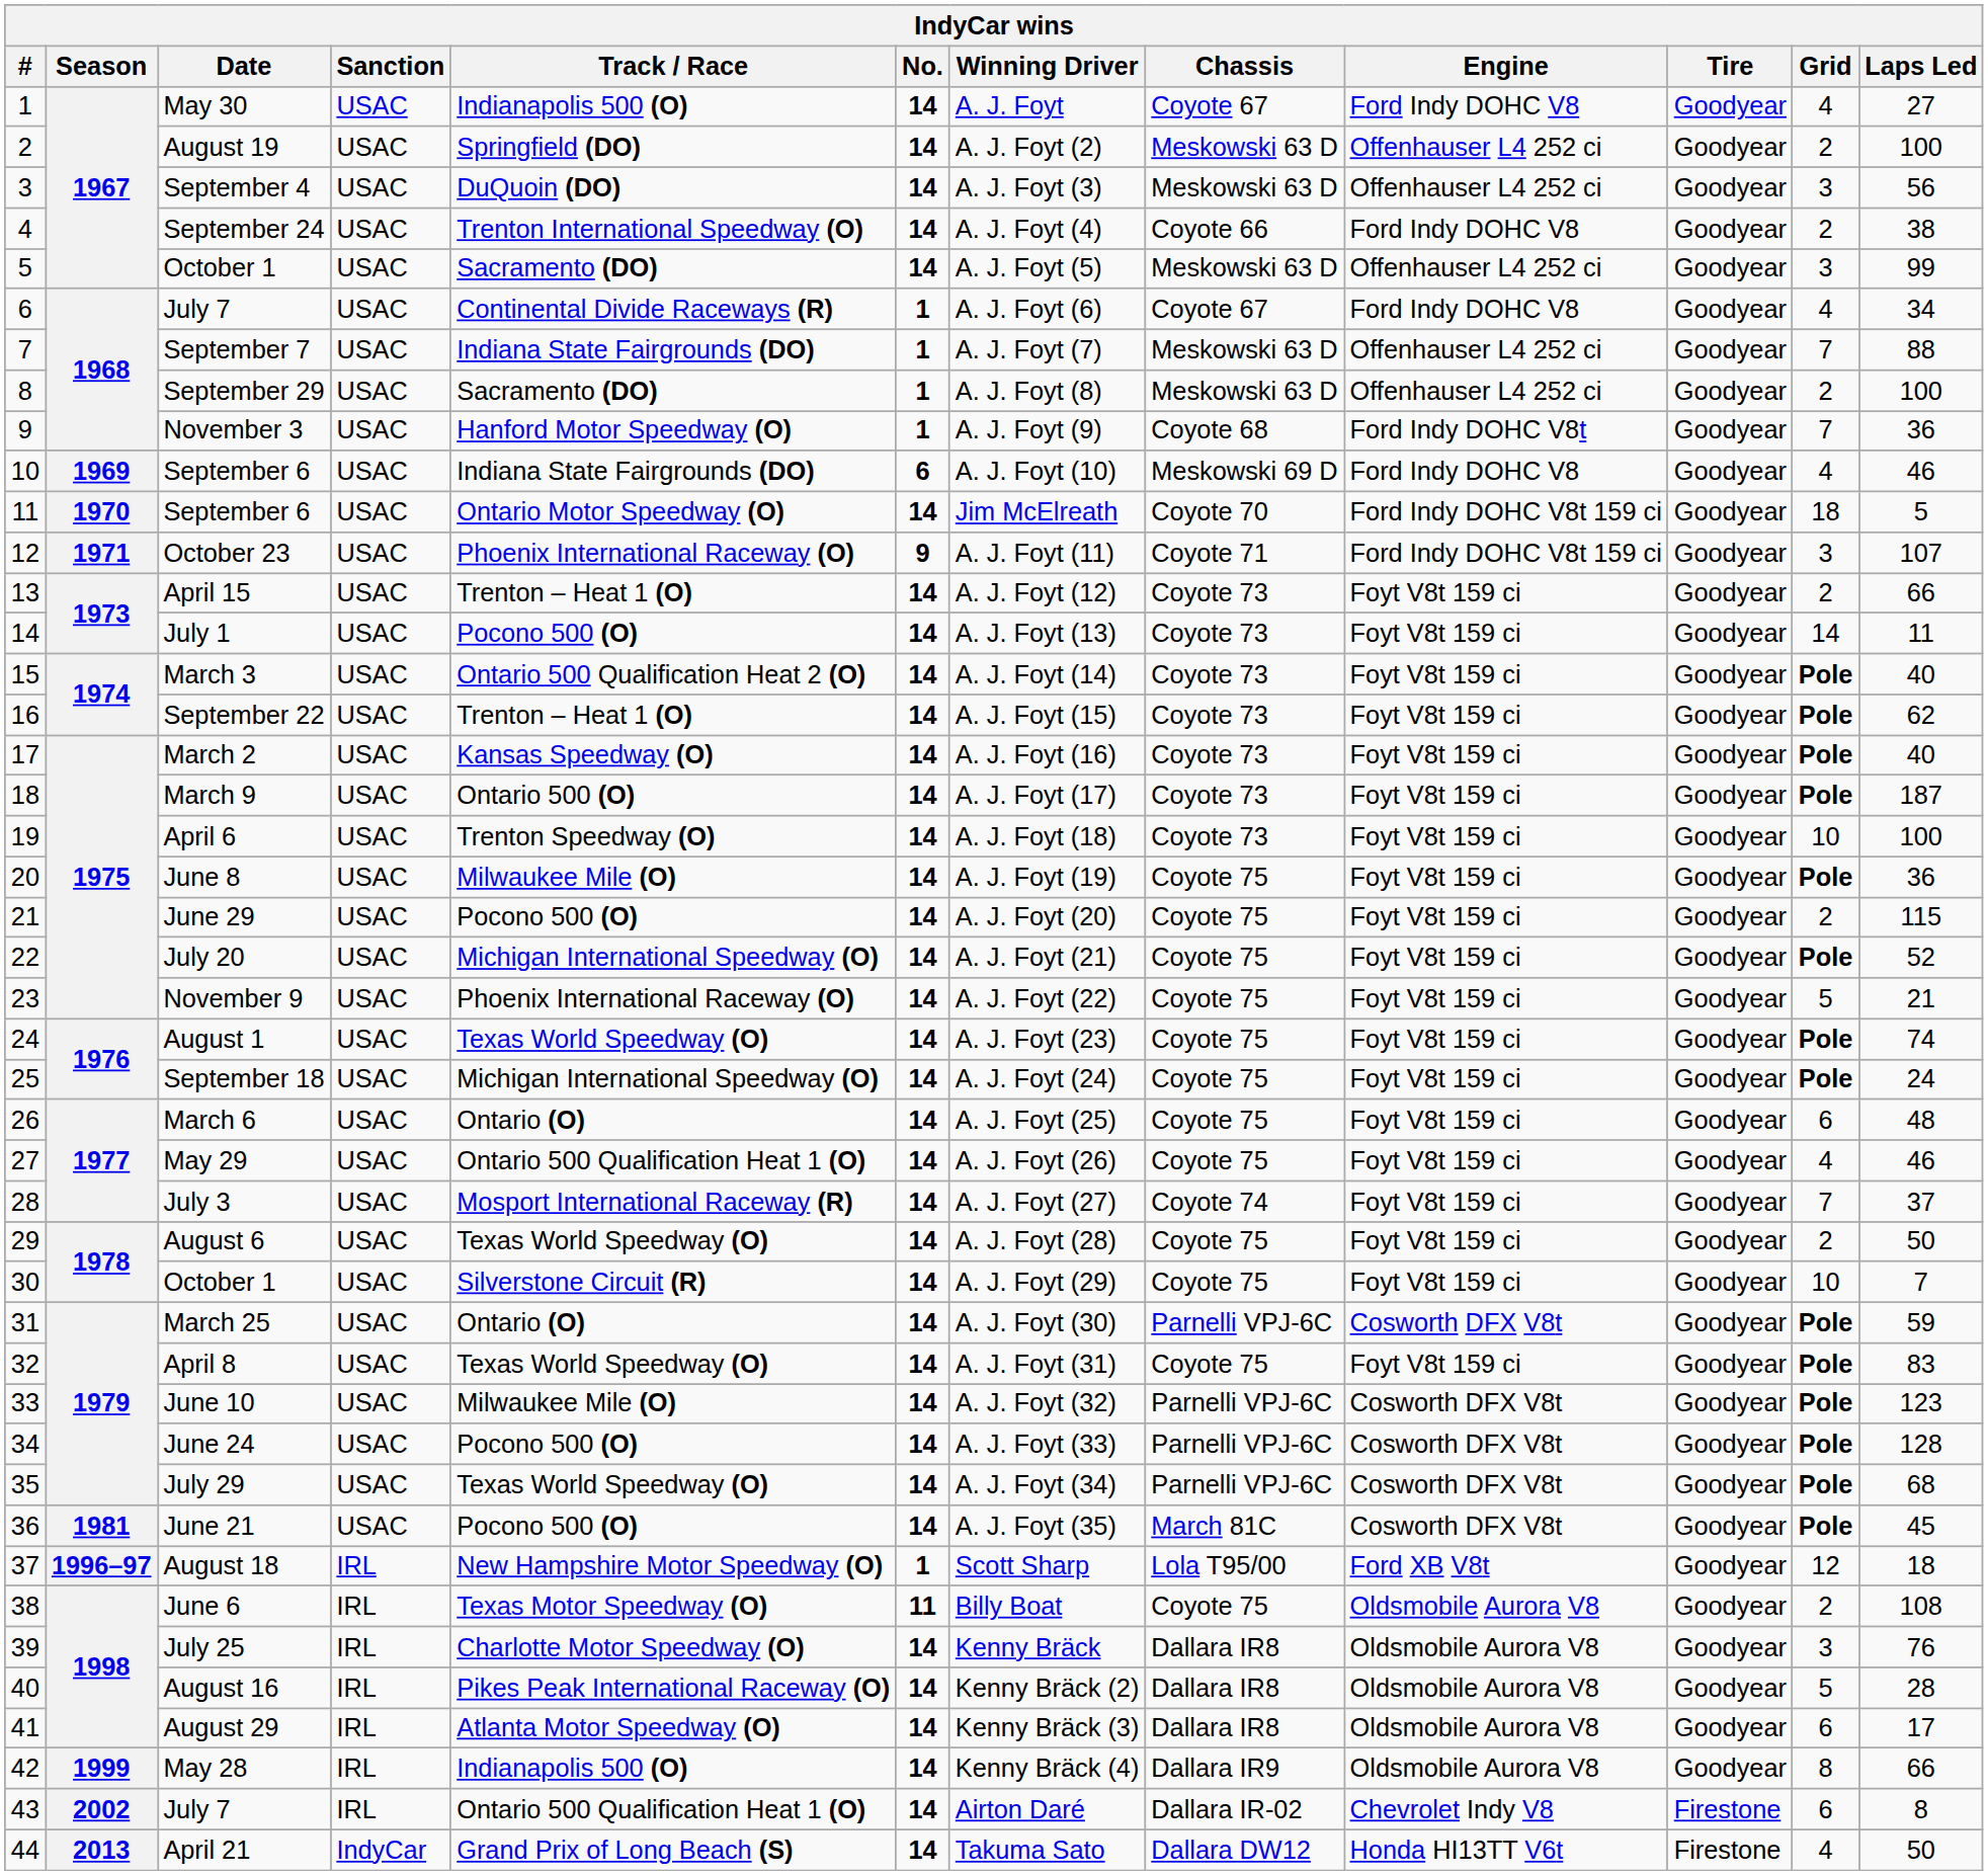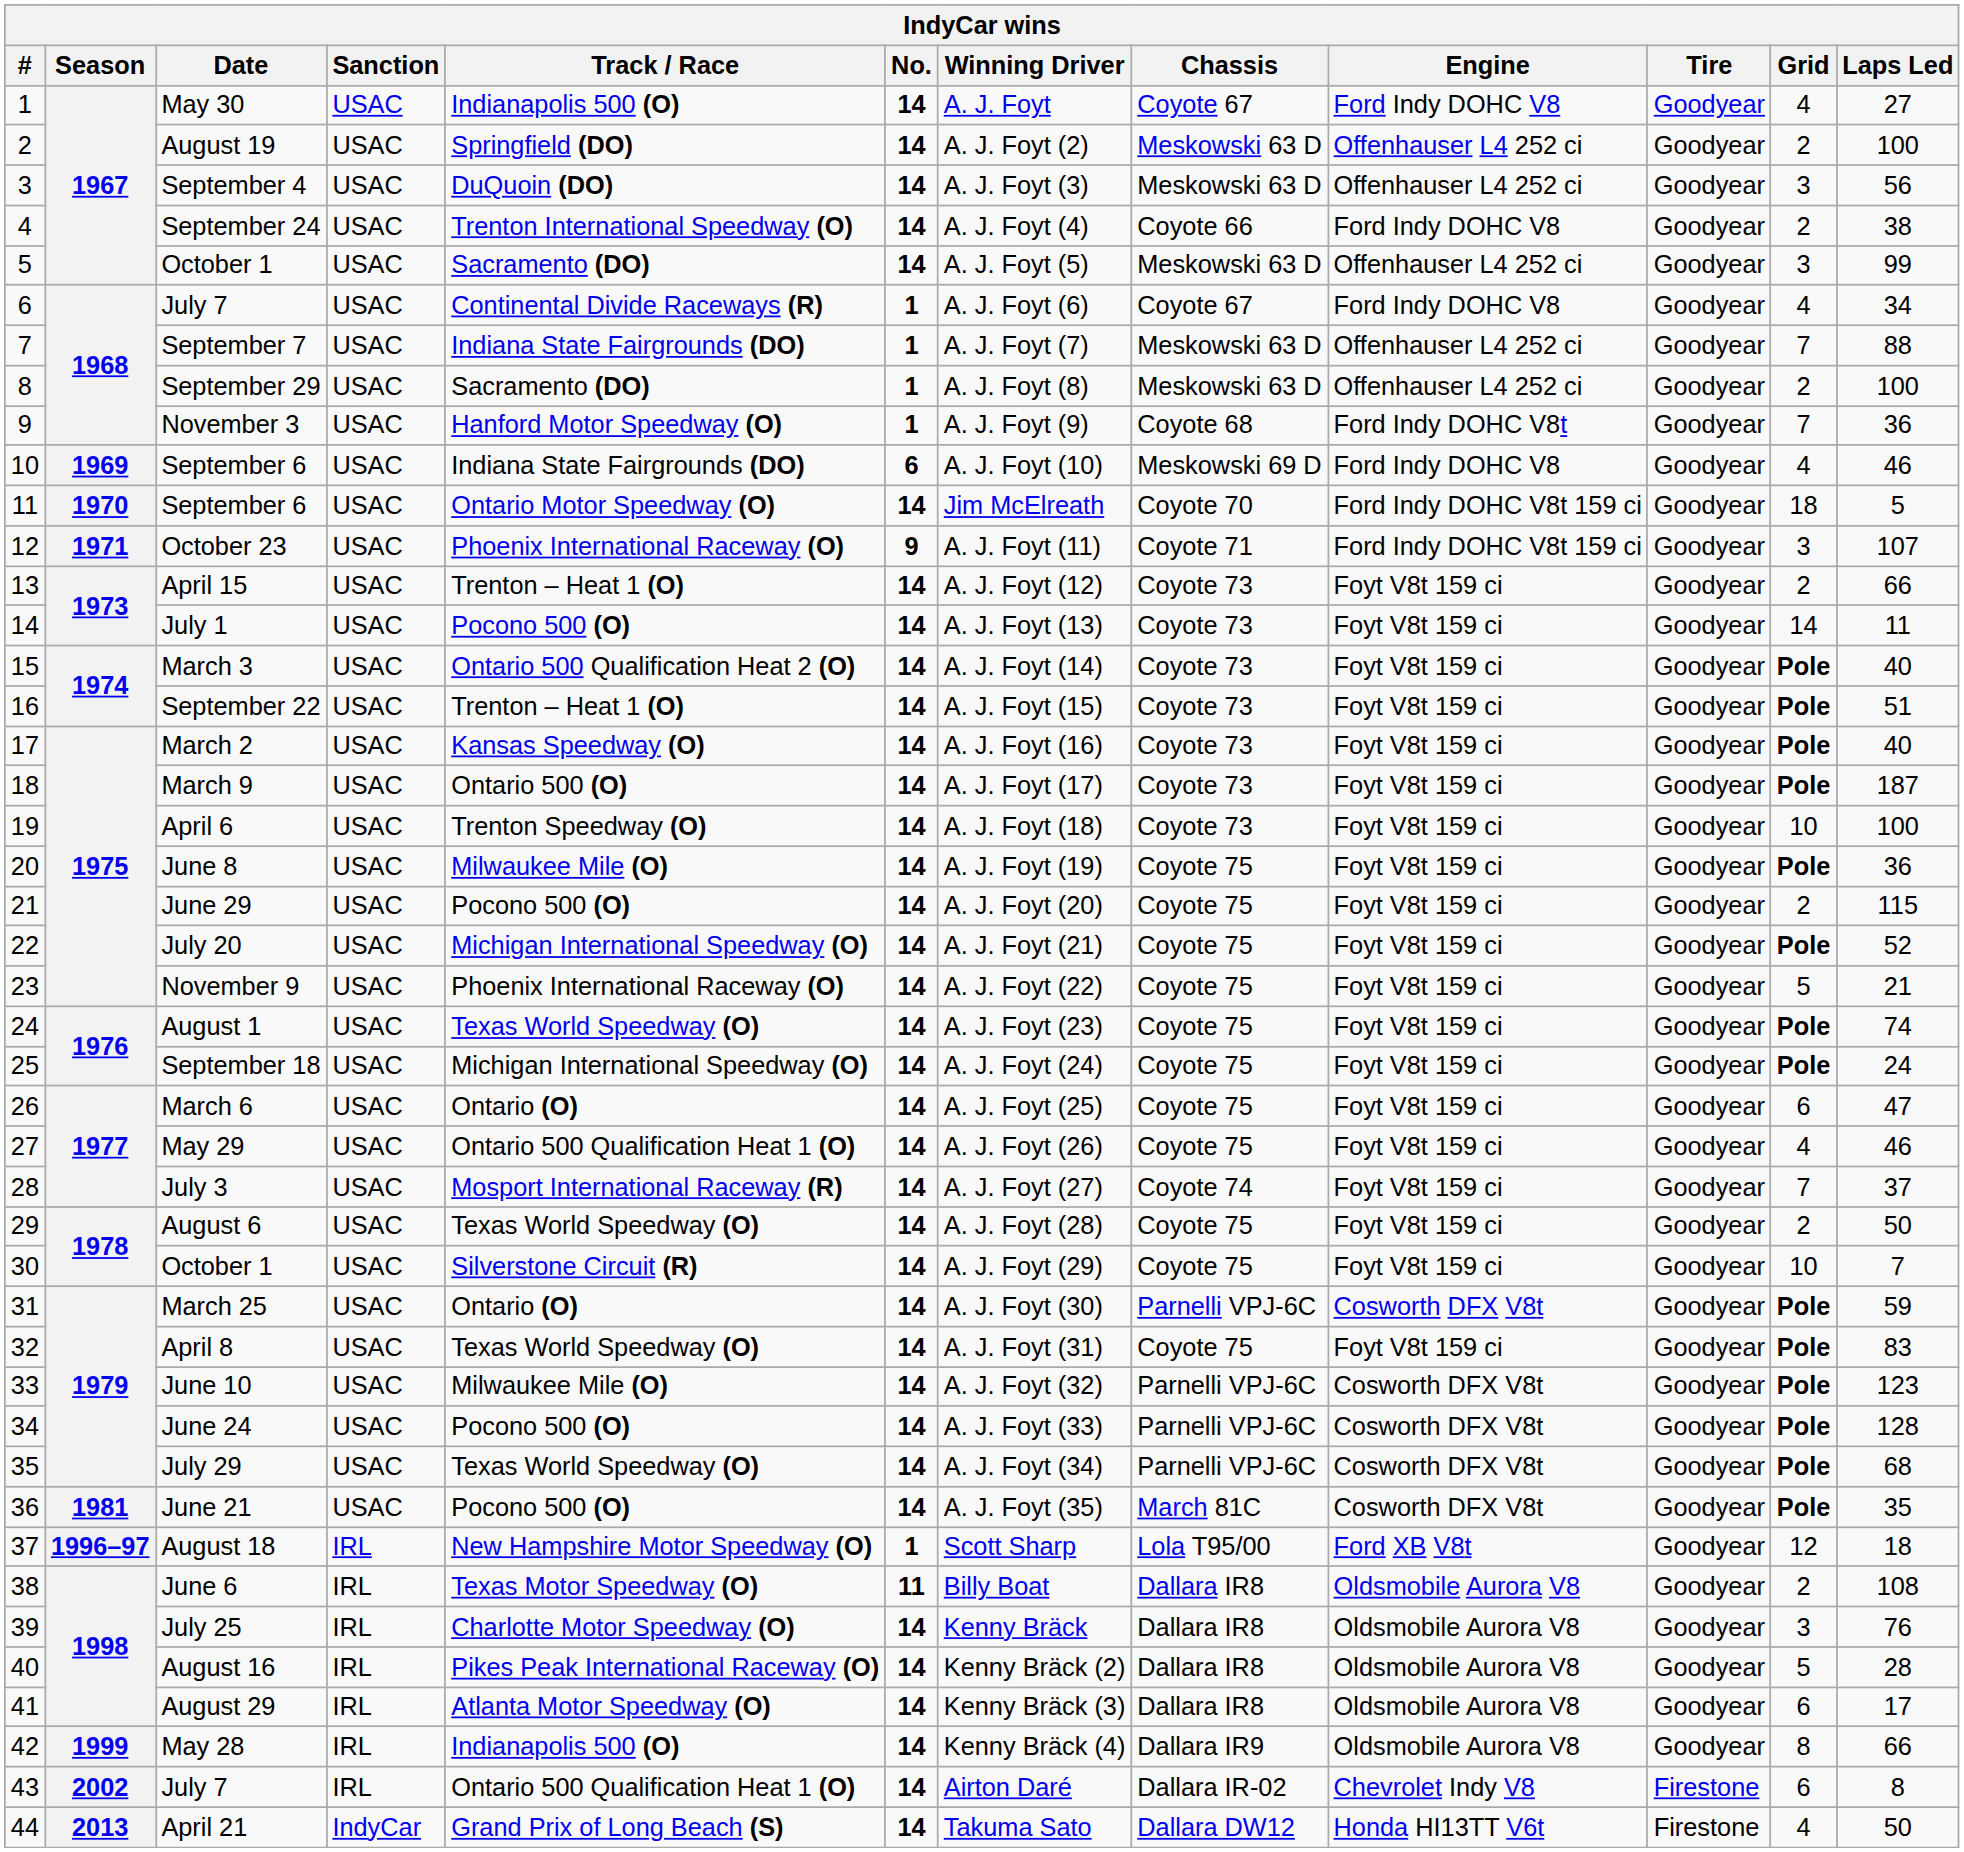September 22 | Laps Led: 62 -> 51
March 6 | Laps Led: 48 -> 47
June 21 | Laps Led: 45 -> 35
June 6 | Chassis: Coyote 75 -> Dallara IR8
